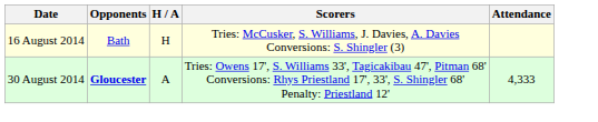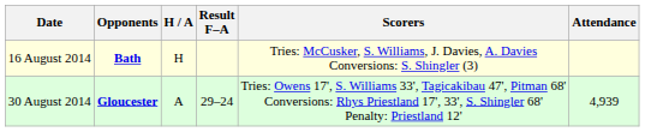+ column: Result F–A | 29–24
16 August 2014 | Opponents: normal -> bold
30 August 2014 | Attendance: 4,333 -> 4,939
